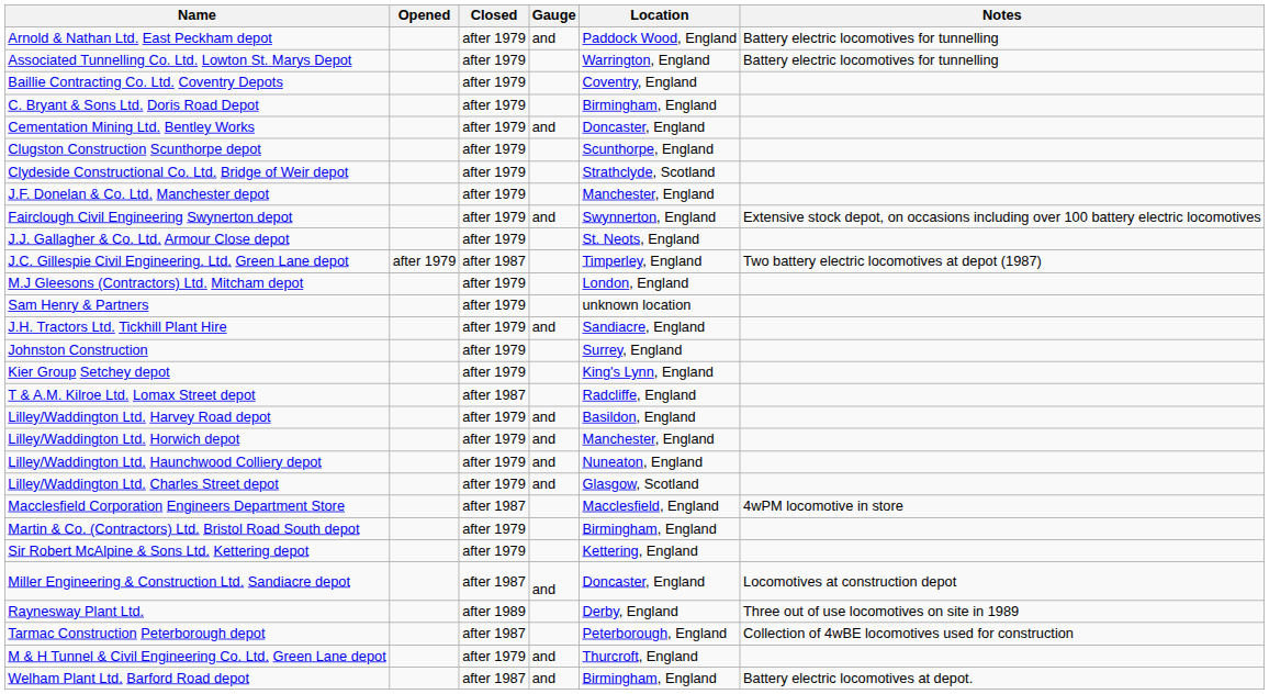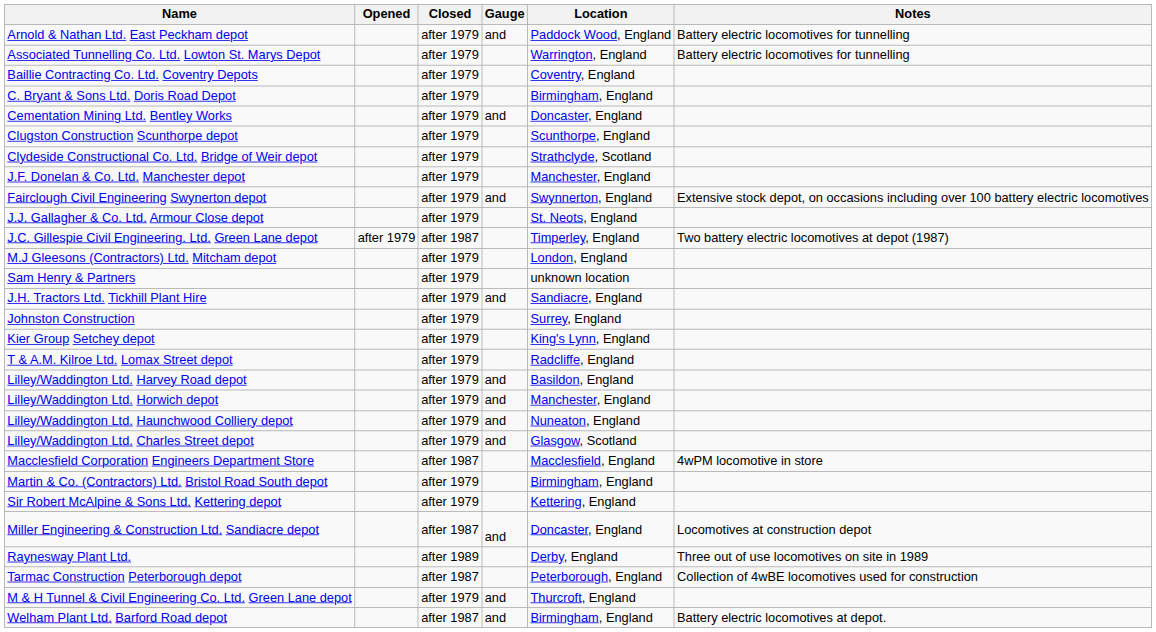T & A.M. Kilroe Ltd. Lomax Street depot | Closed: after 1987 -> after 1979
